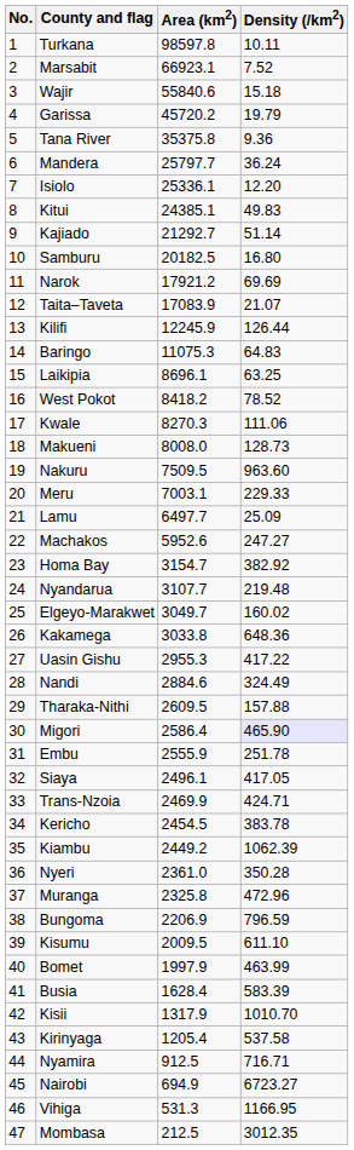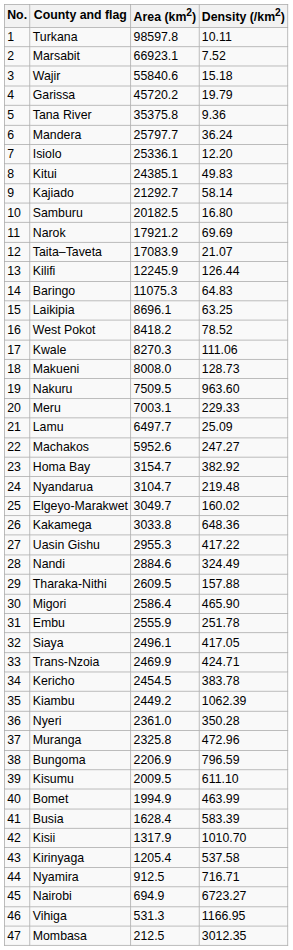Kajiado | Density (/km2): 51.14 -> 58.14
Nyandarua | Area (km2): 3107.7 -> 3104.7
Migori | Density (/km2): lavender background -> no background
Bomet | Area (km2): 1997.9 -> 1994.9
